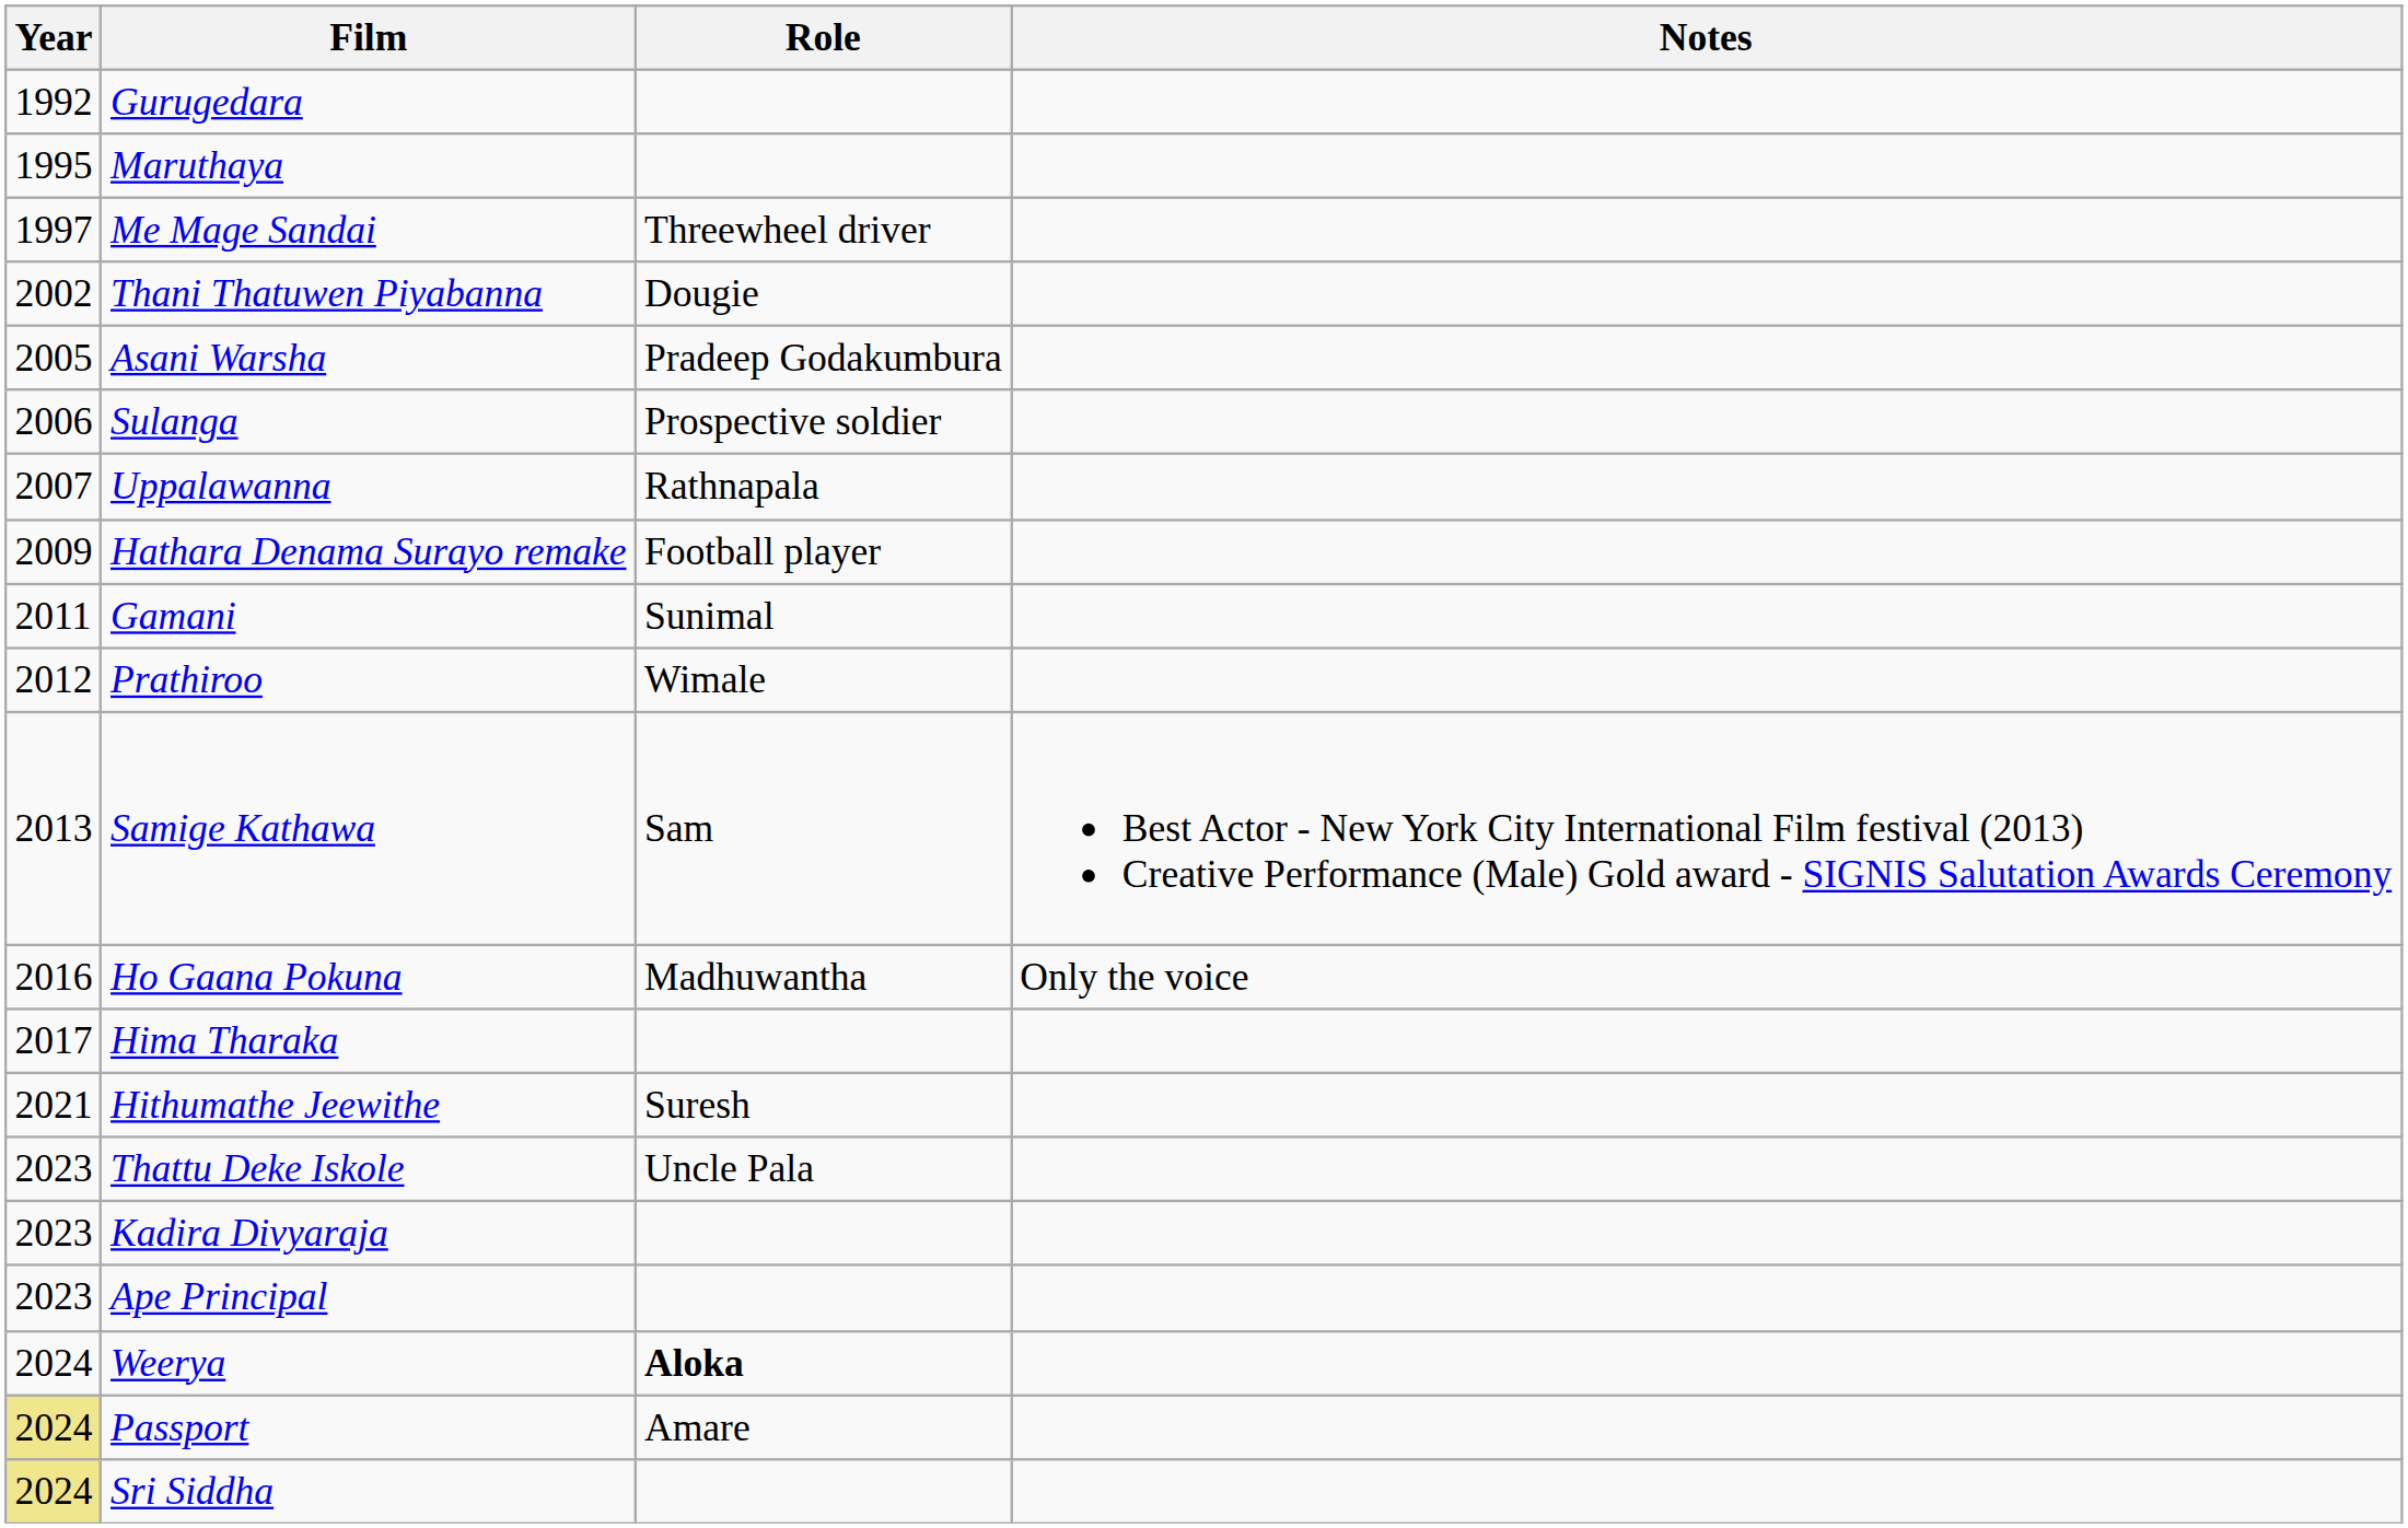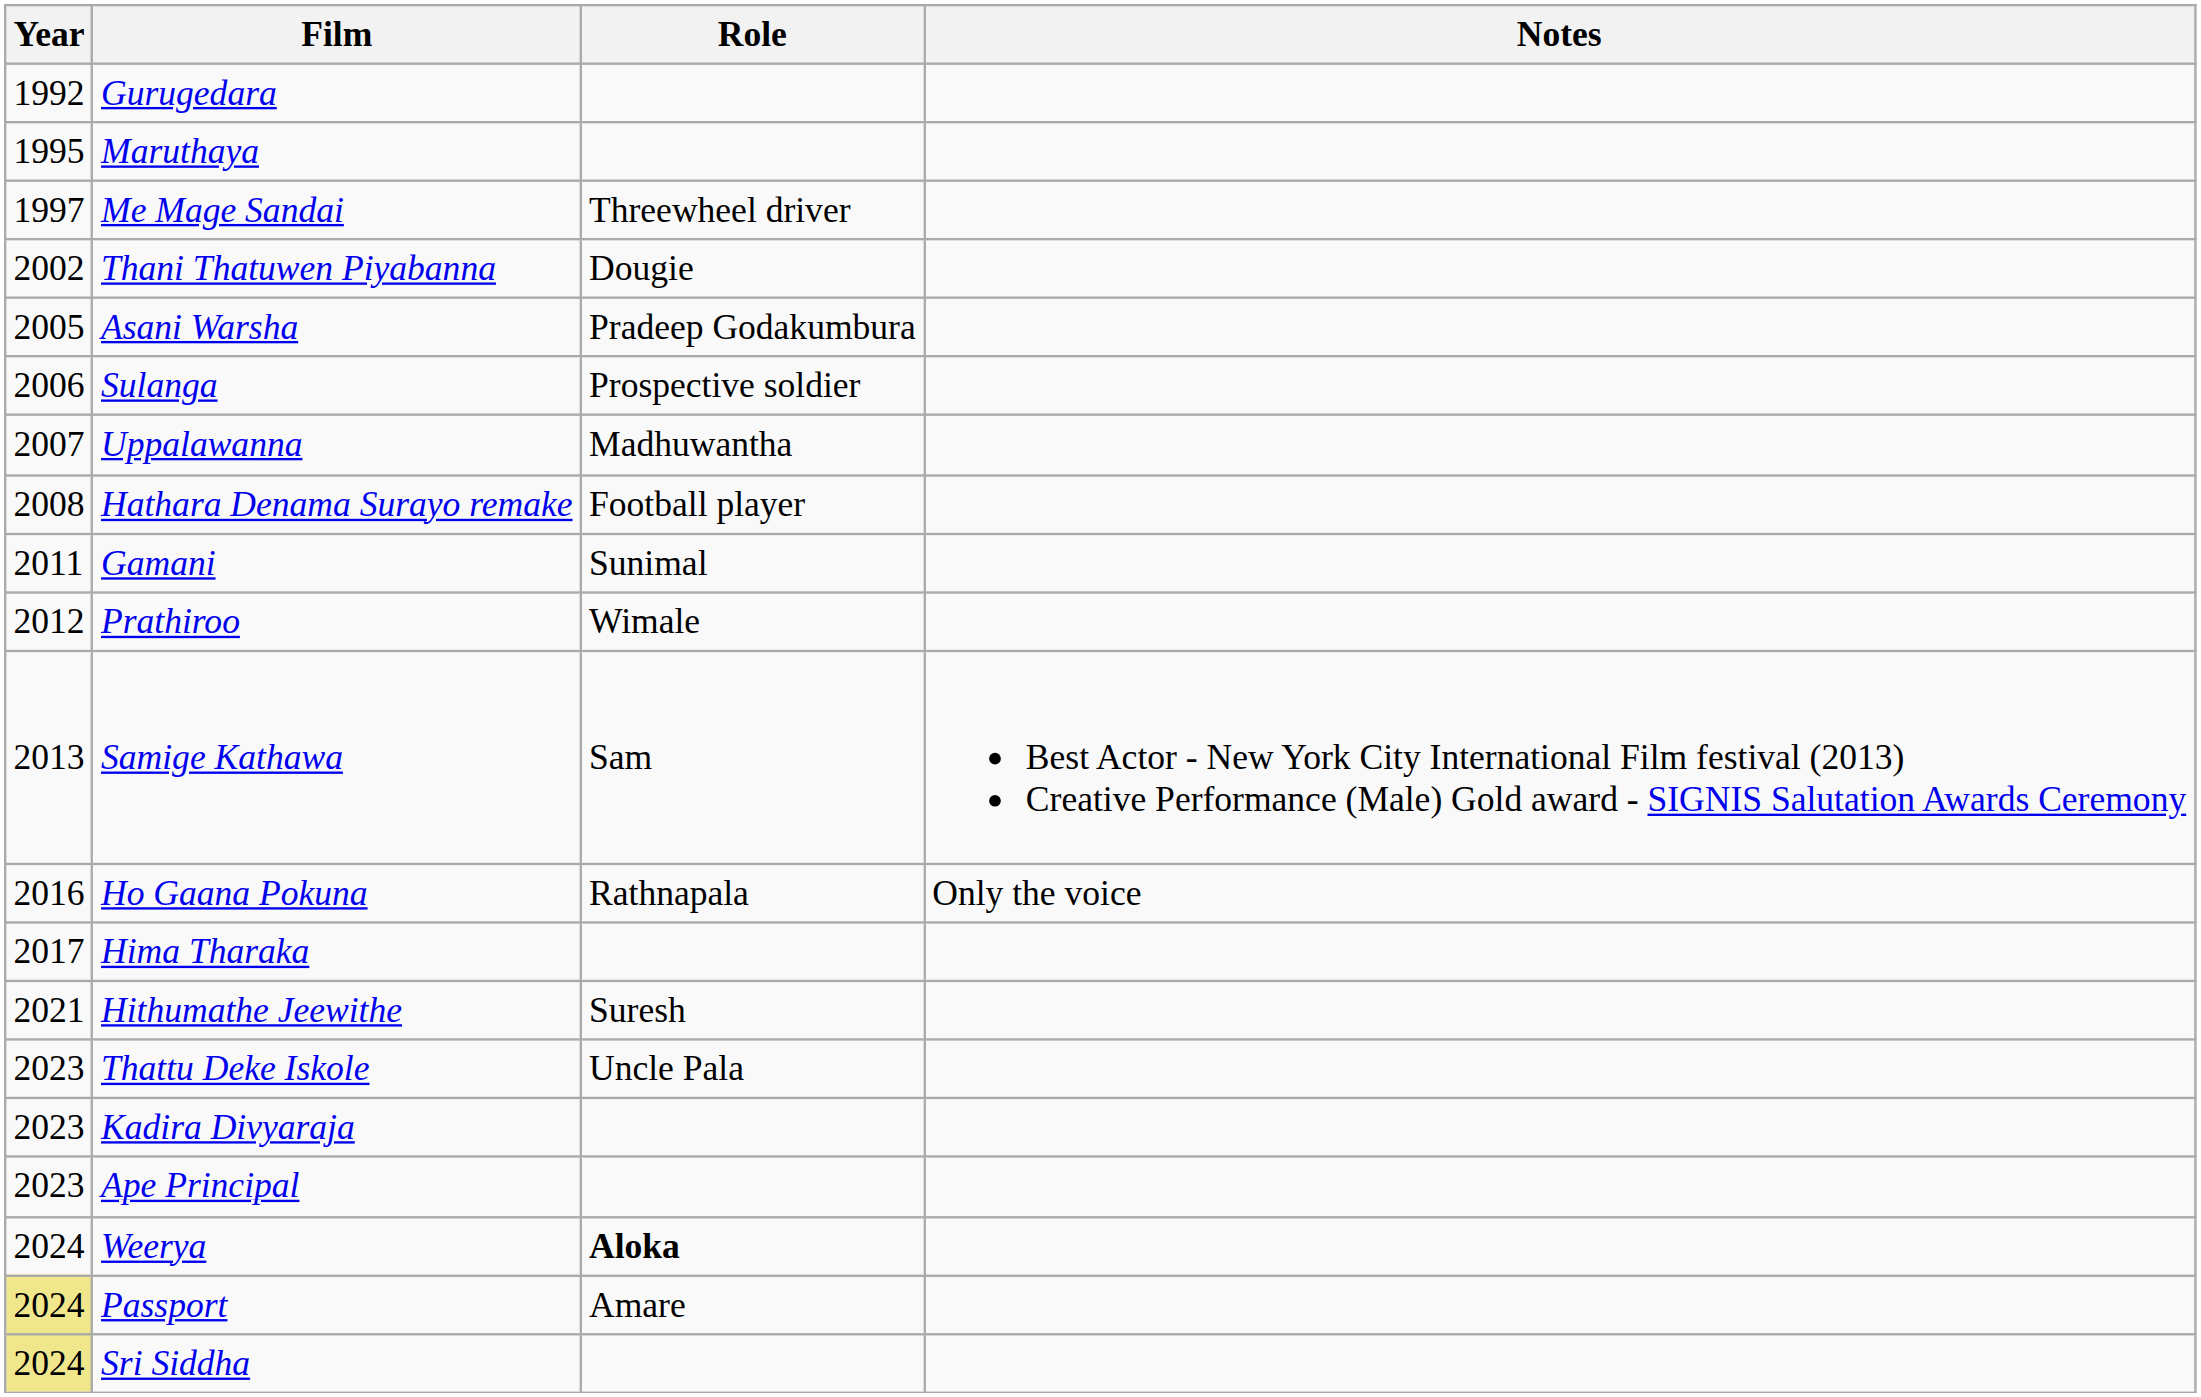Uppalawanna | Role: Rathnapala -> Madhuwantha
Hathara Denama Surayo remake | Year: 2009 -> 2008
Ho Gaana Pokuna | Role: Madhuwantha -> Rathnapala
